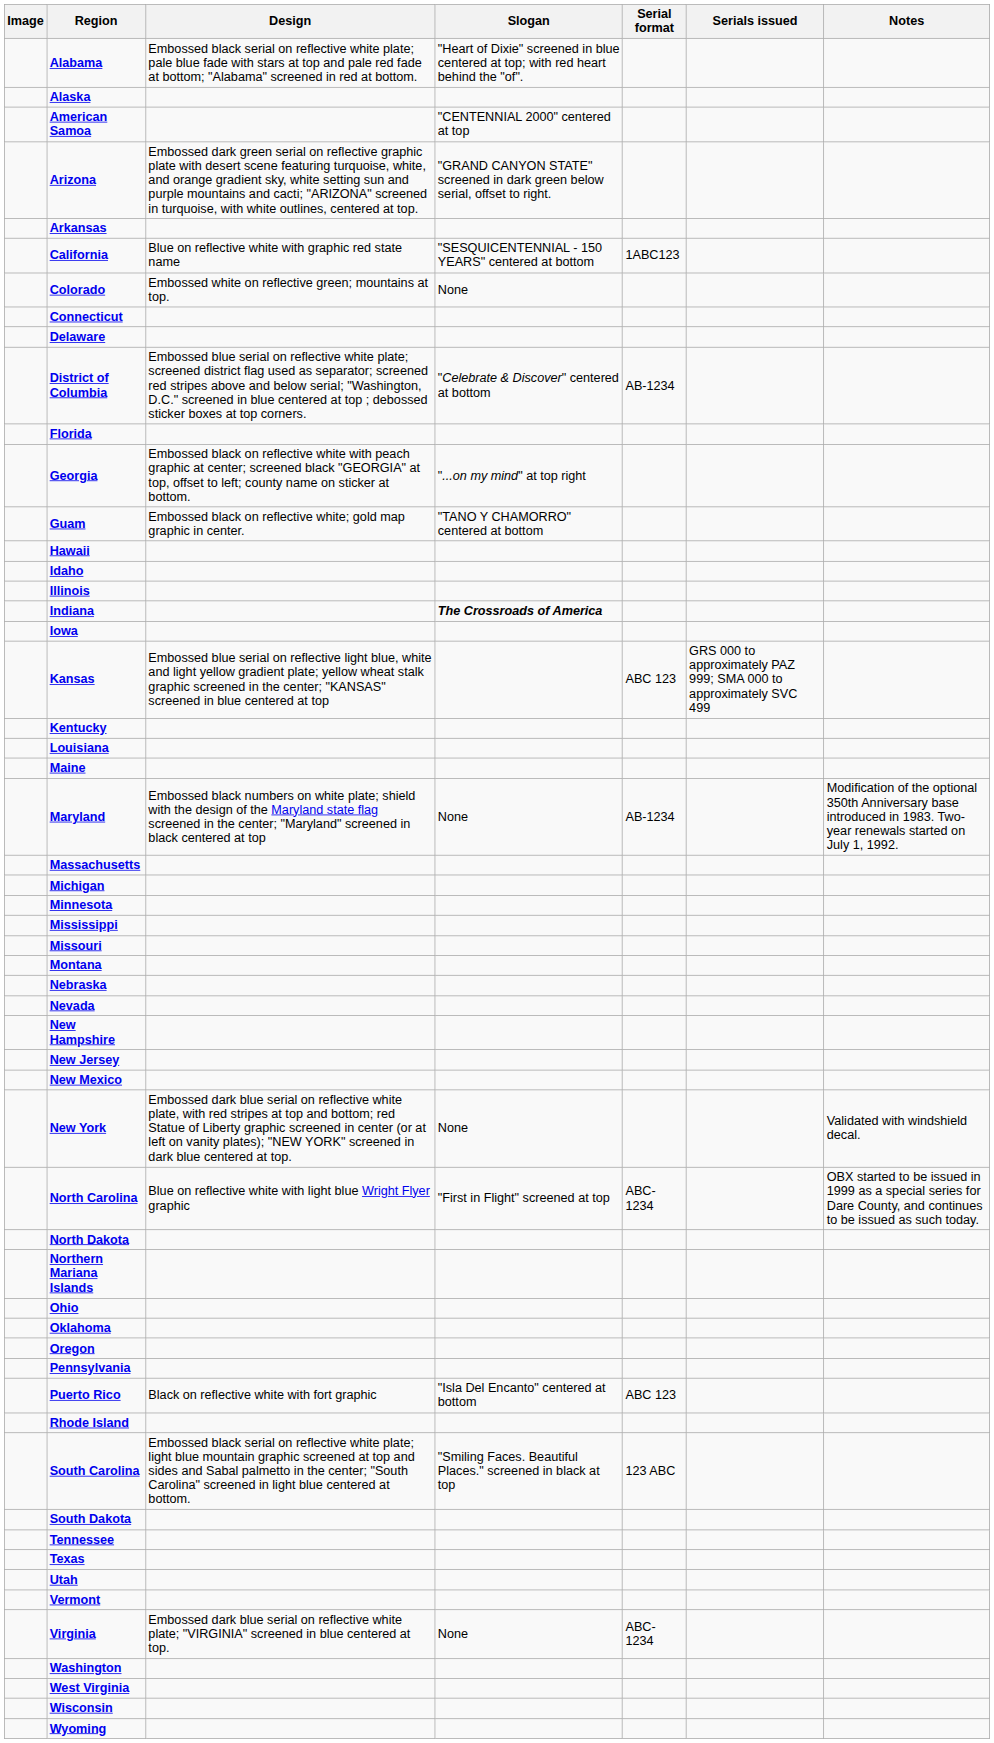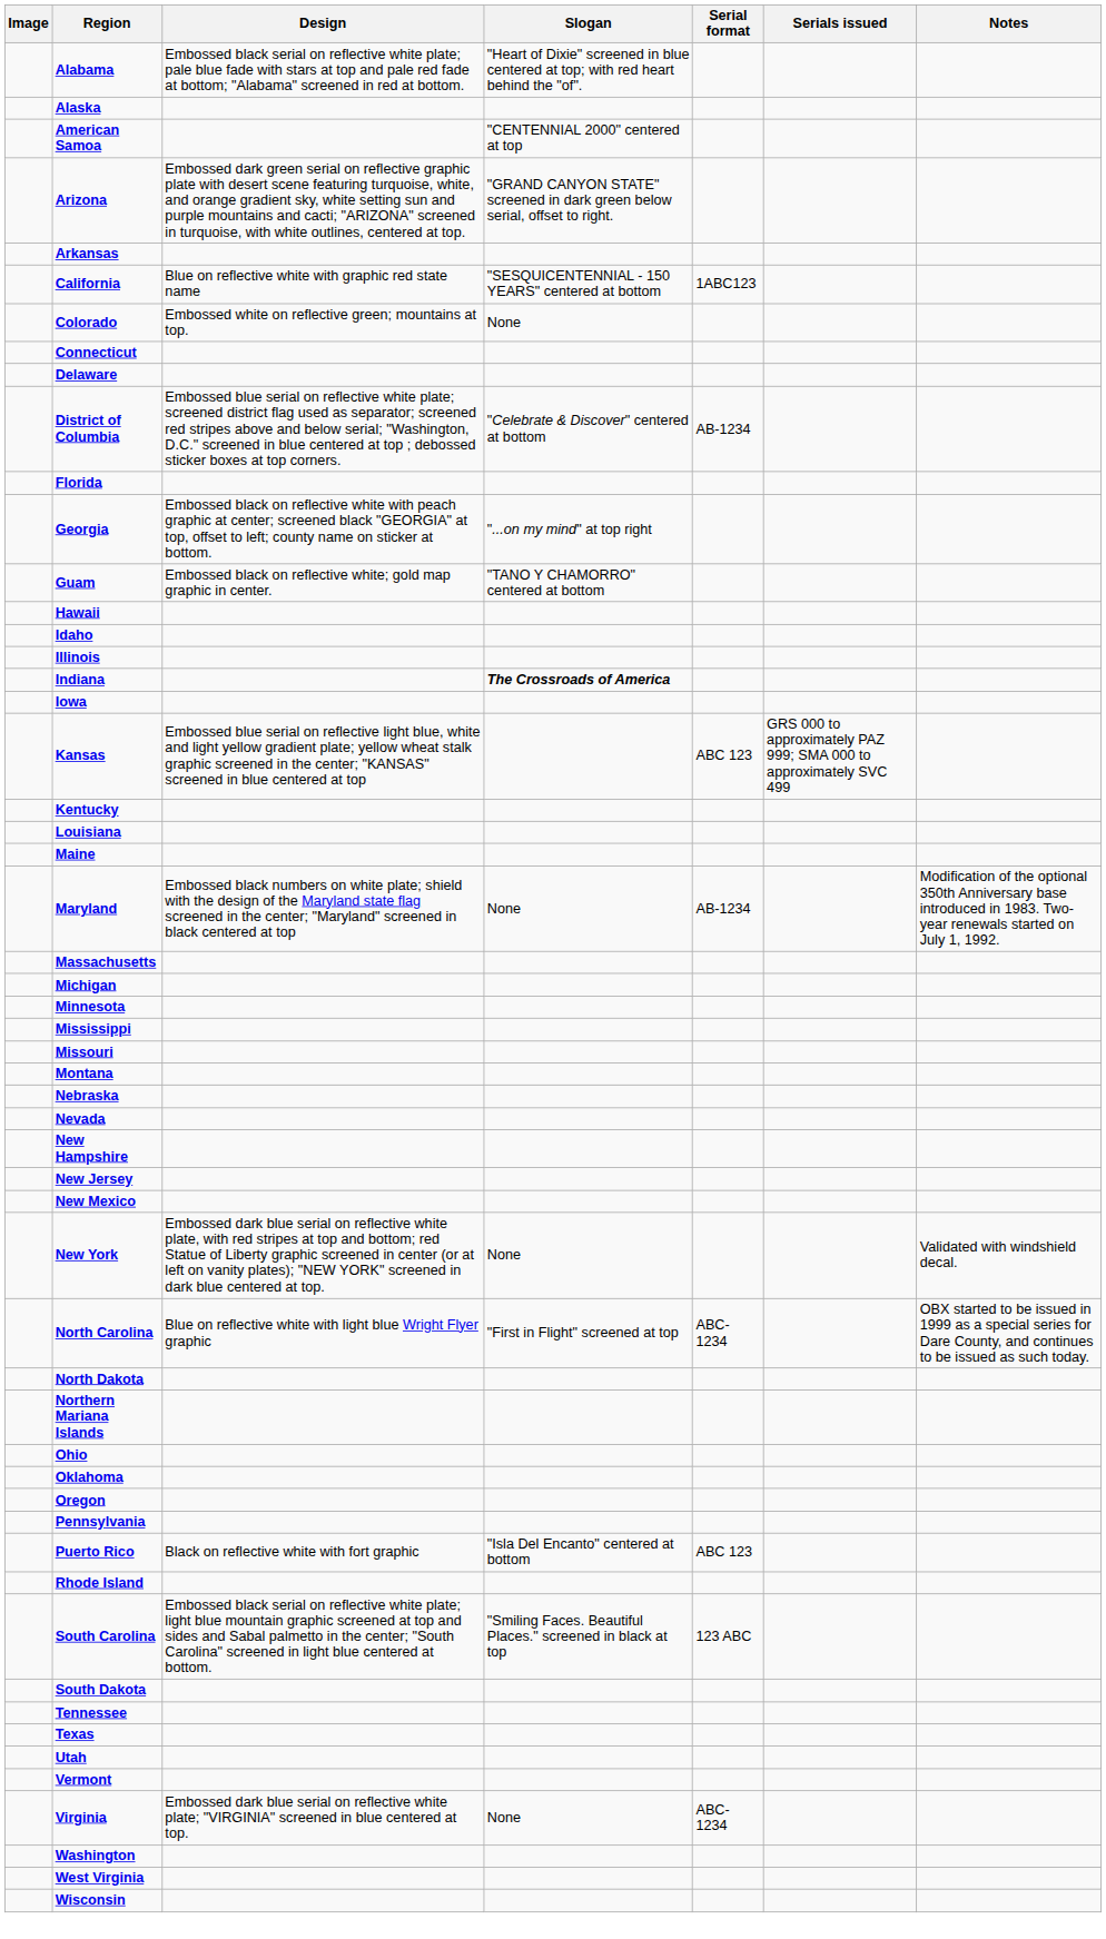- row: Wyoming
